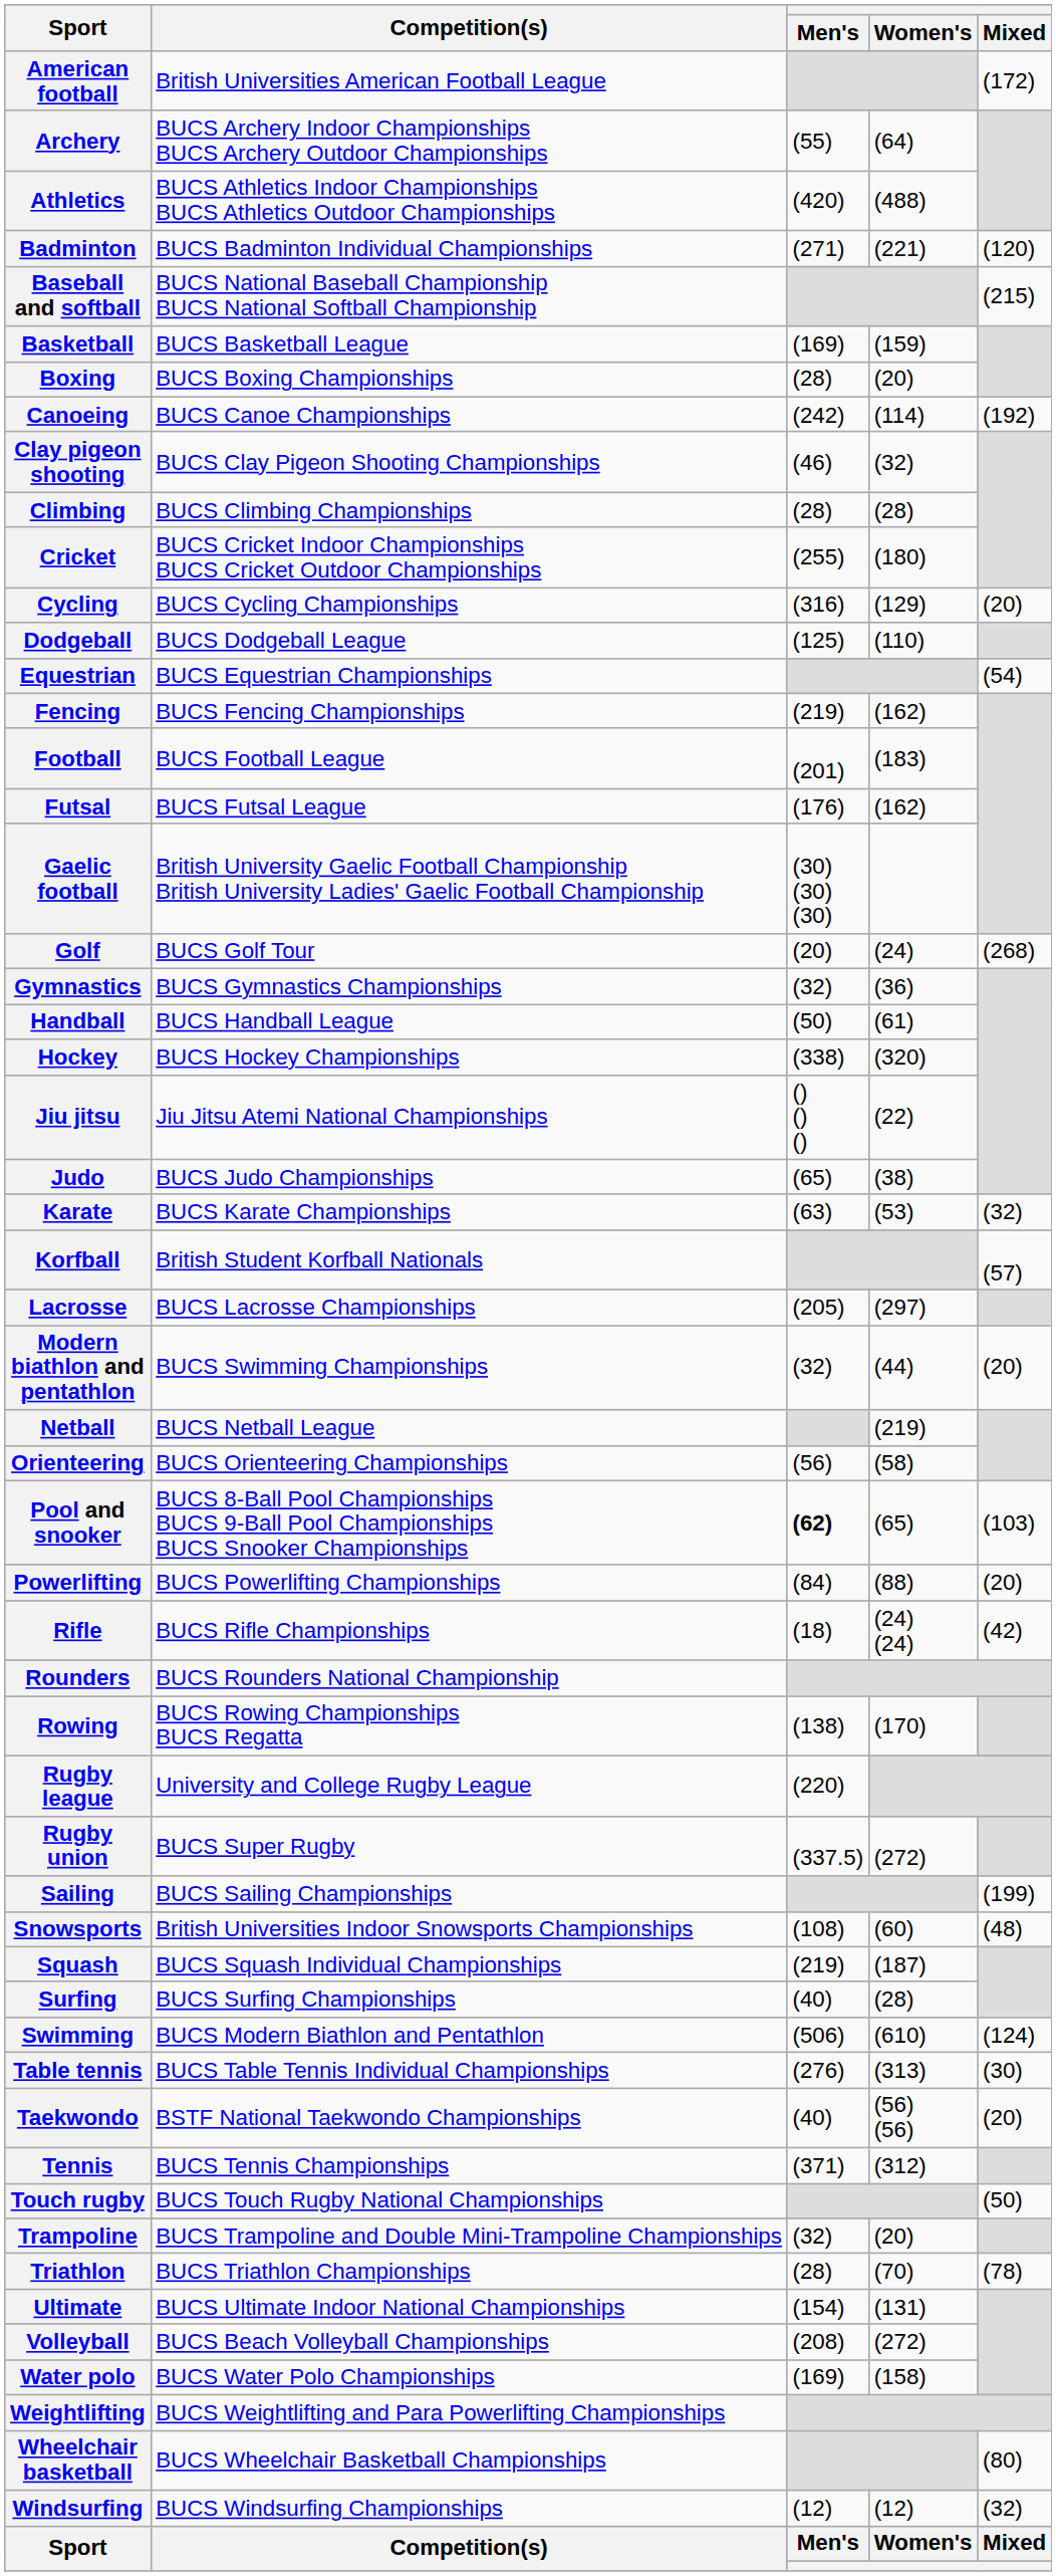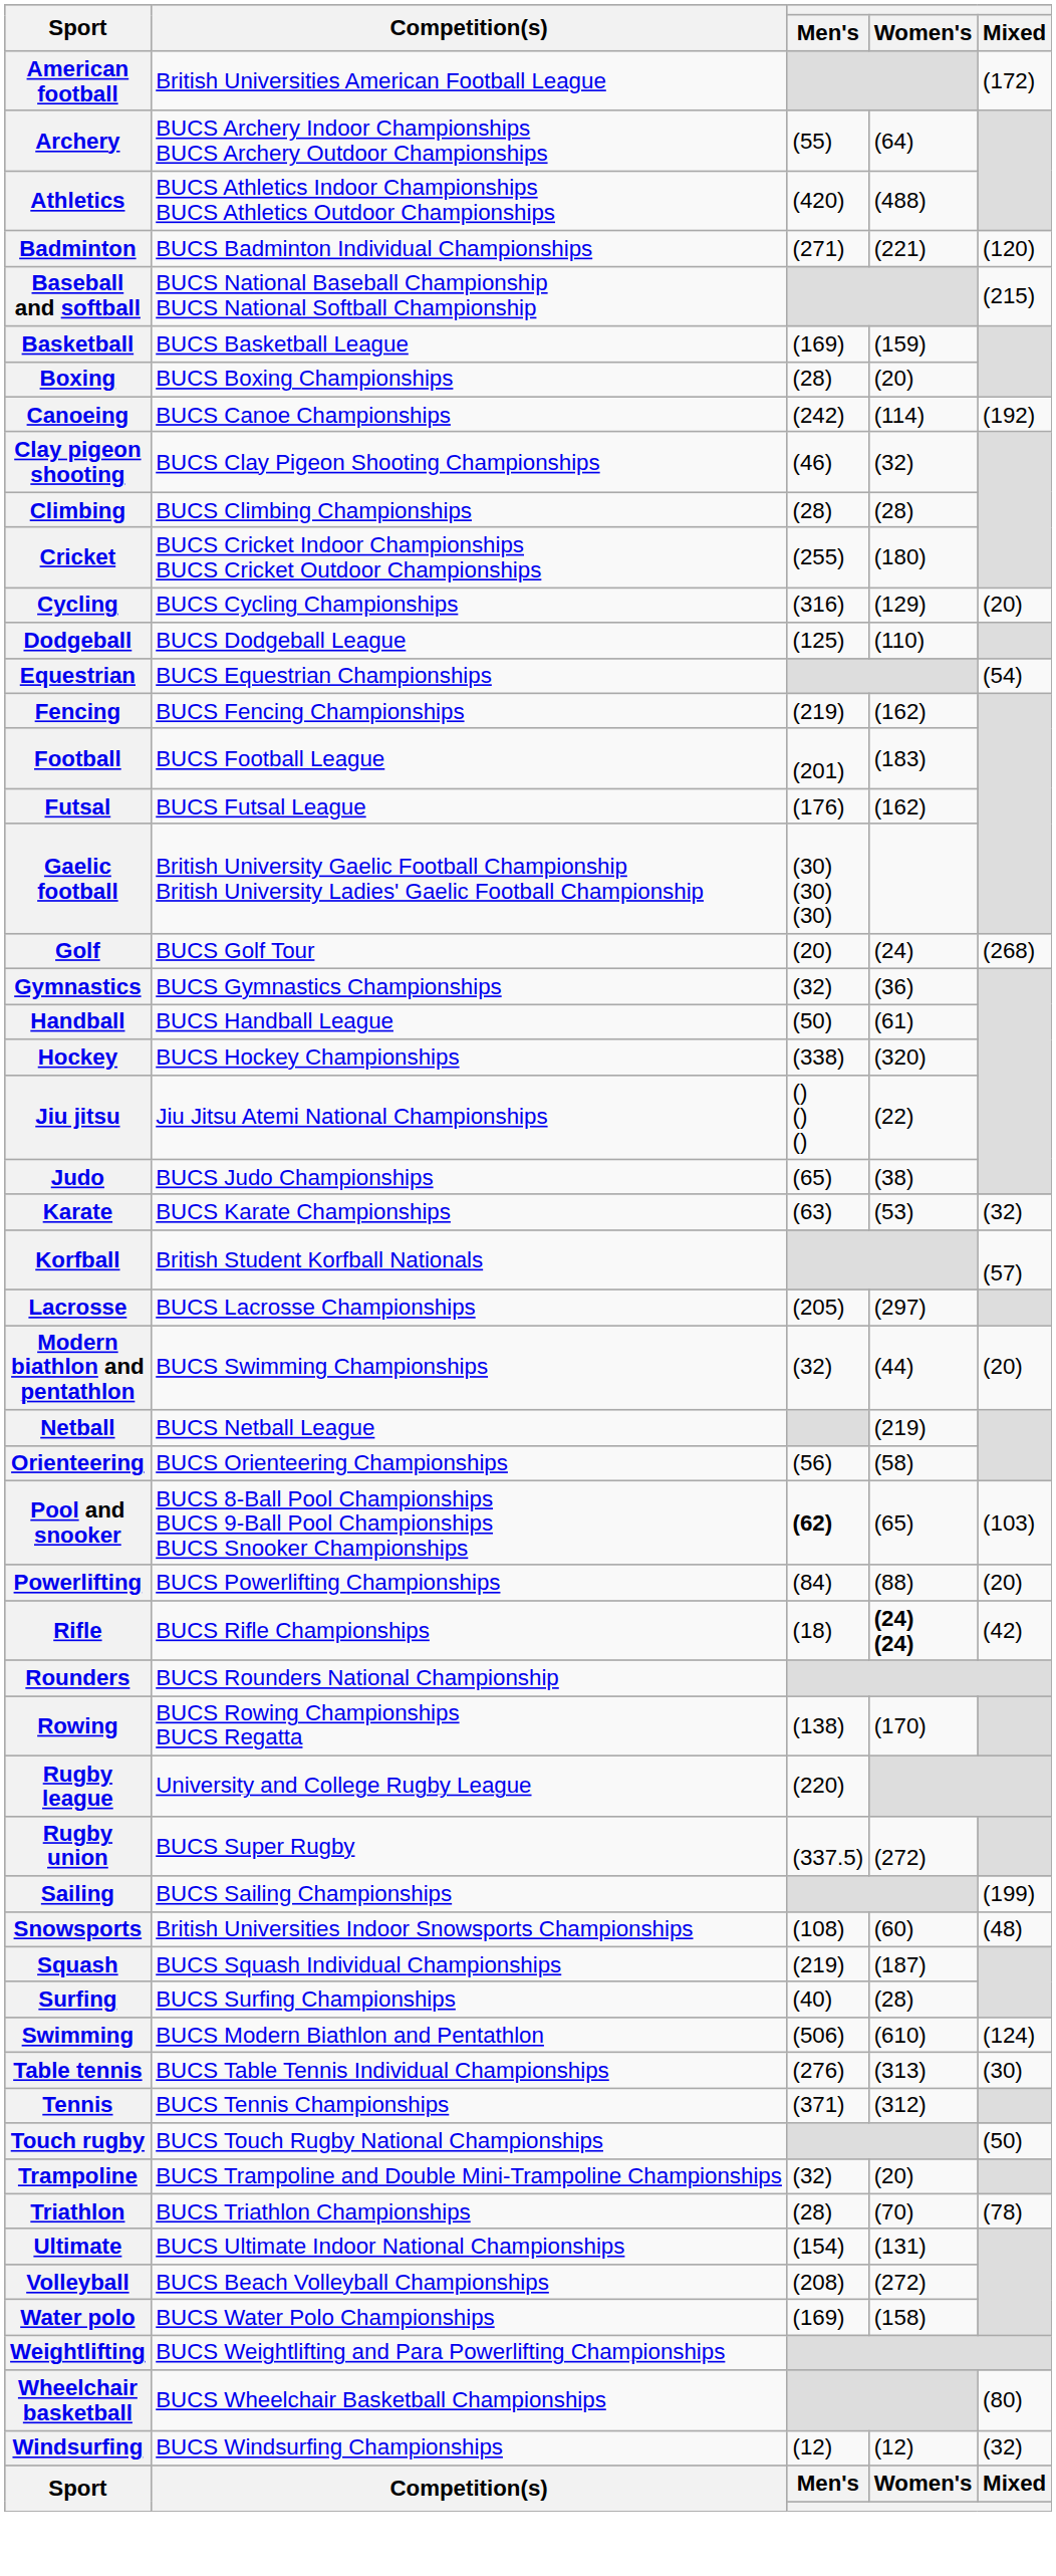Rifle | Women's: normal -> bold
- row: Taekwondo | BSTF National Taekwondo Championships | (40) | (56) (56) | (20)
